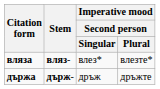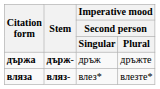rows swapped: вляза <-> държа
